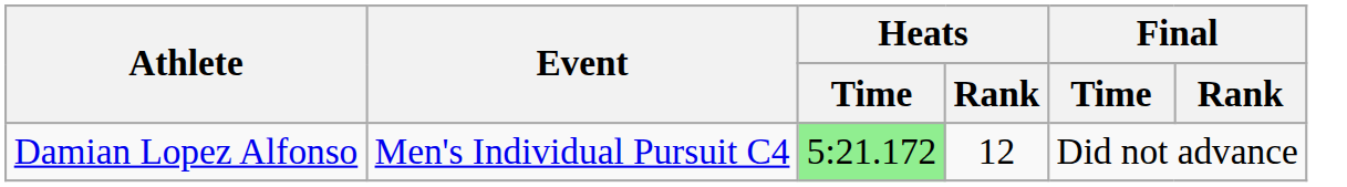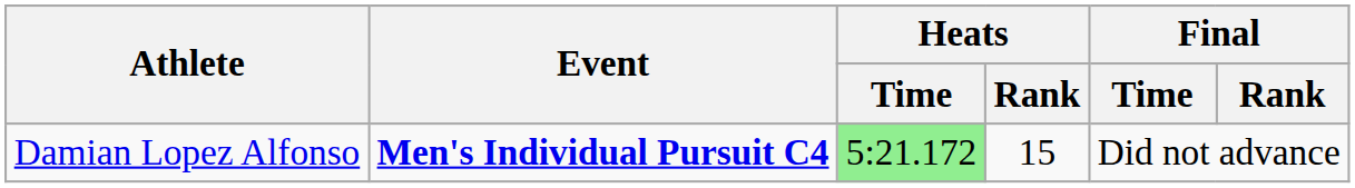Damian Lopez Alfonso | Event: normal -> bold
Damian Lopez Alfonso | Heats / Rank: 12 -> 15
